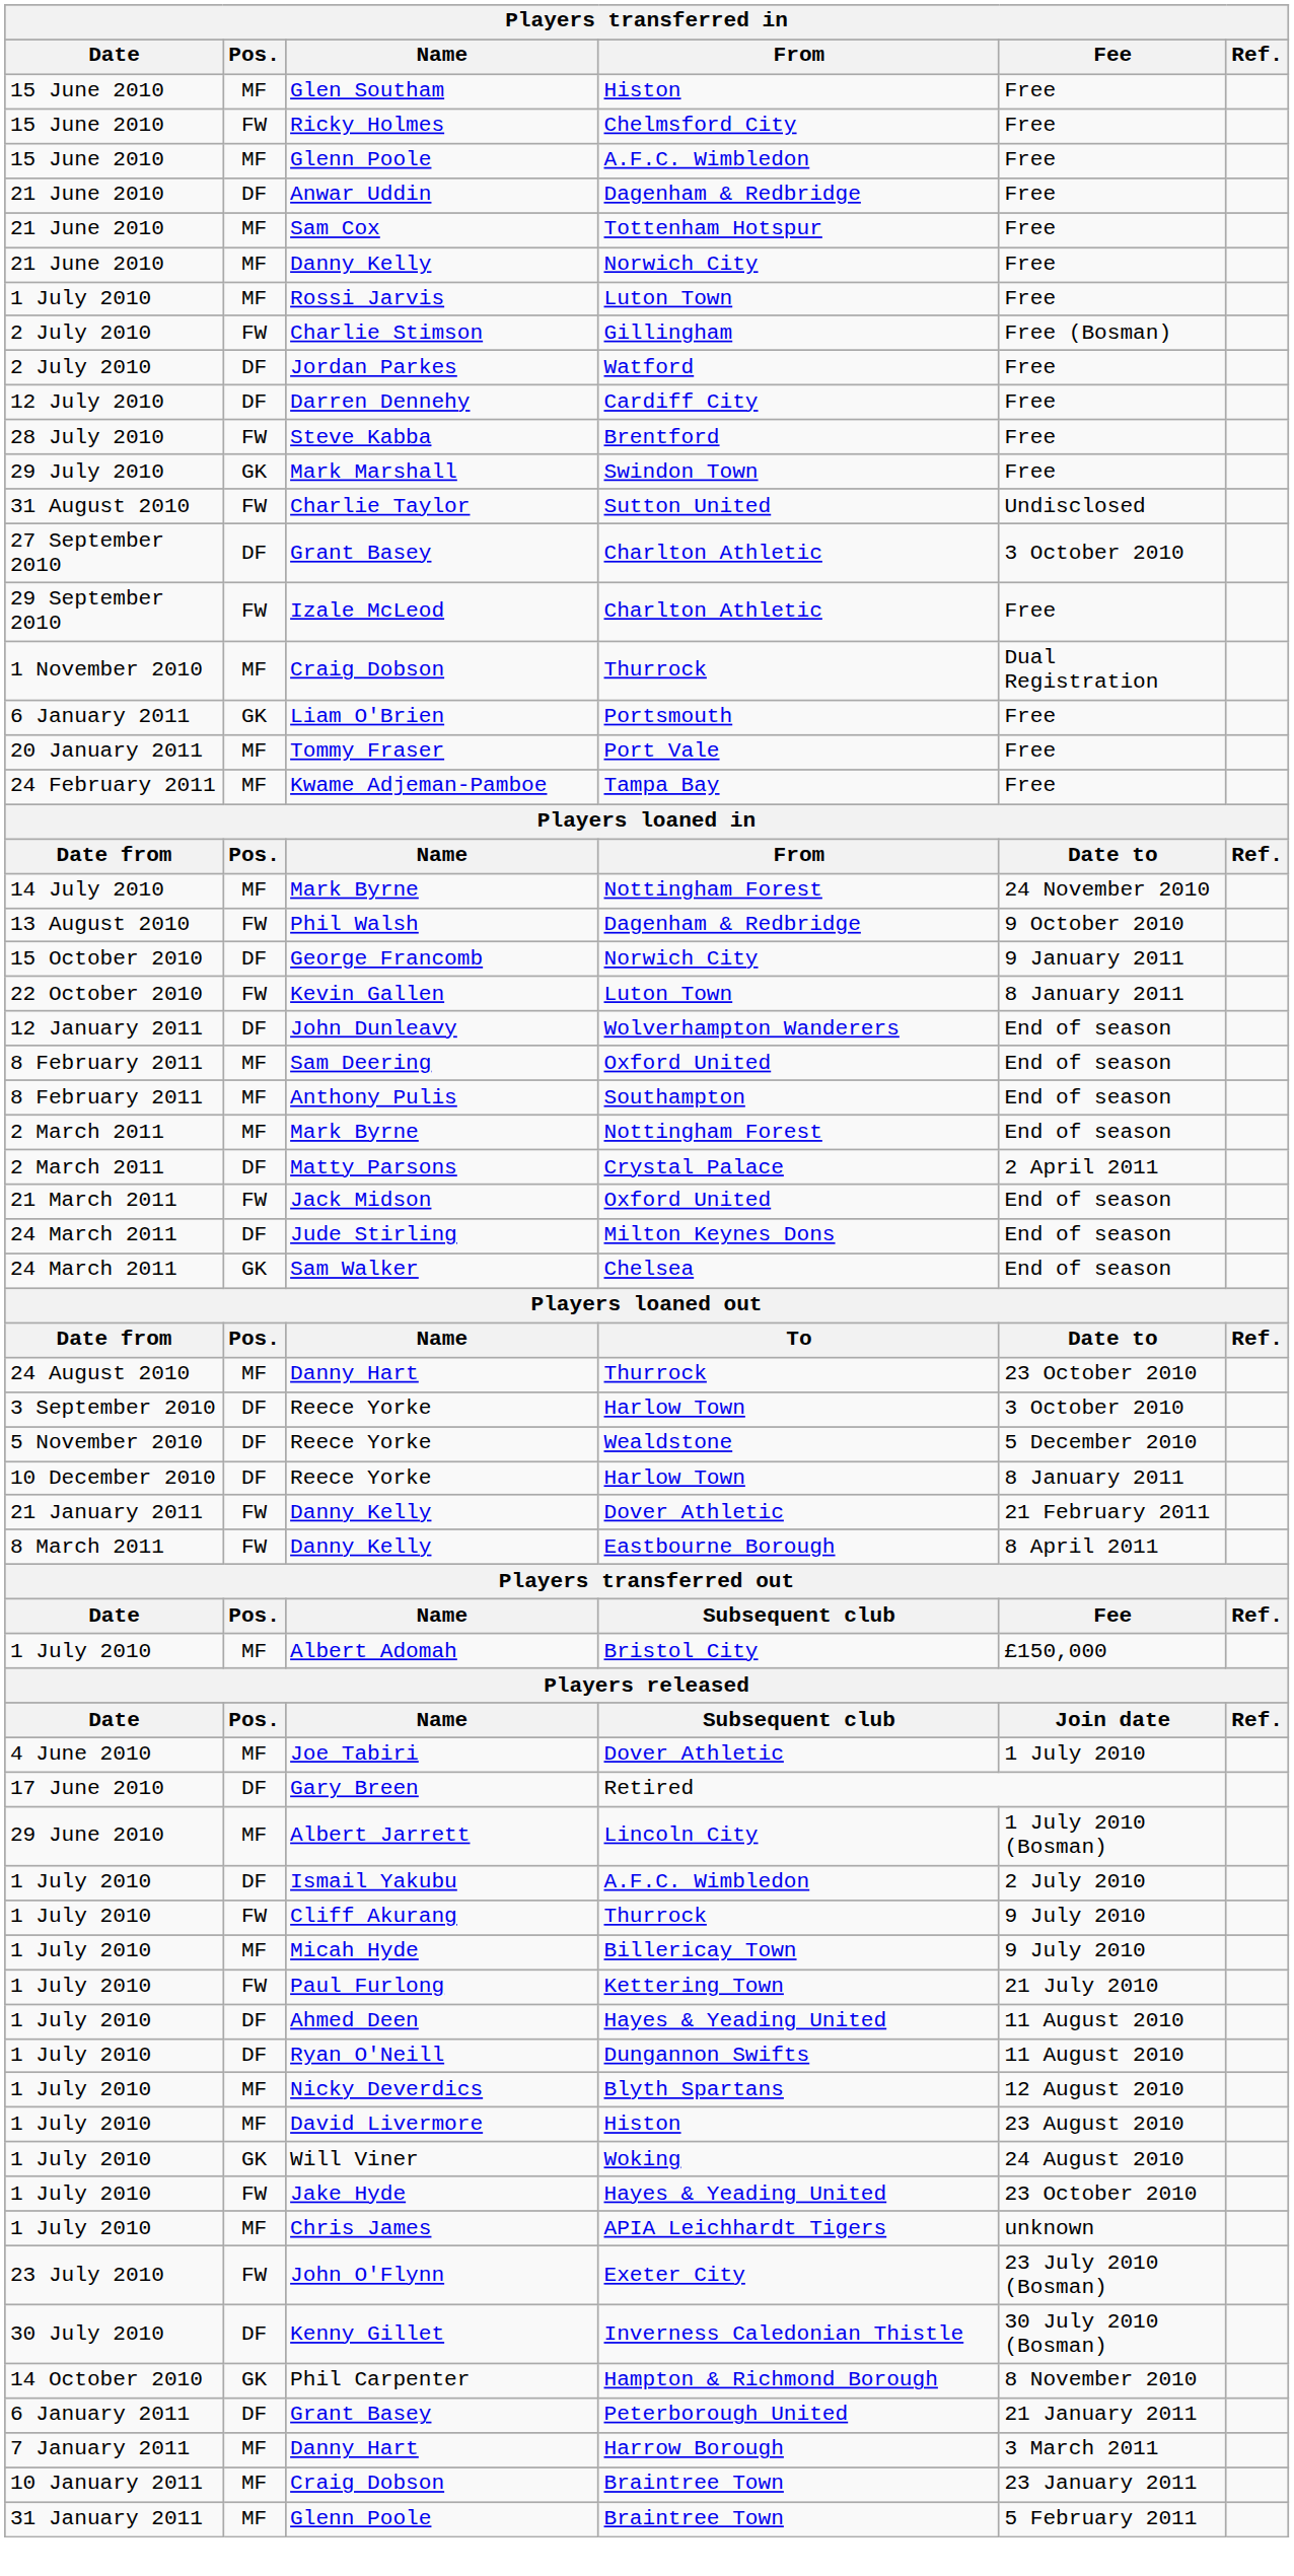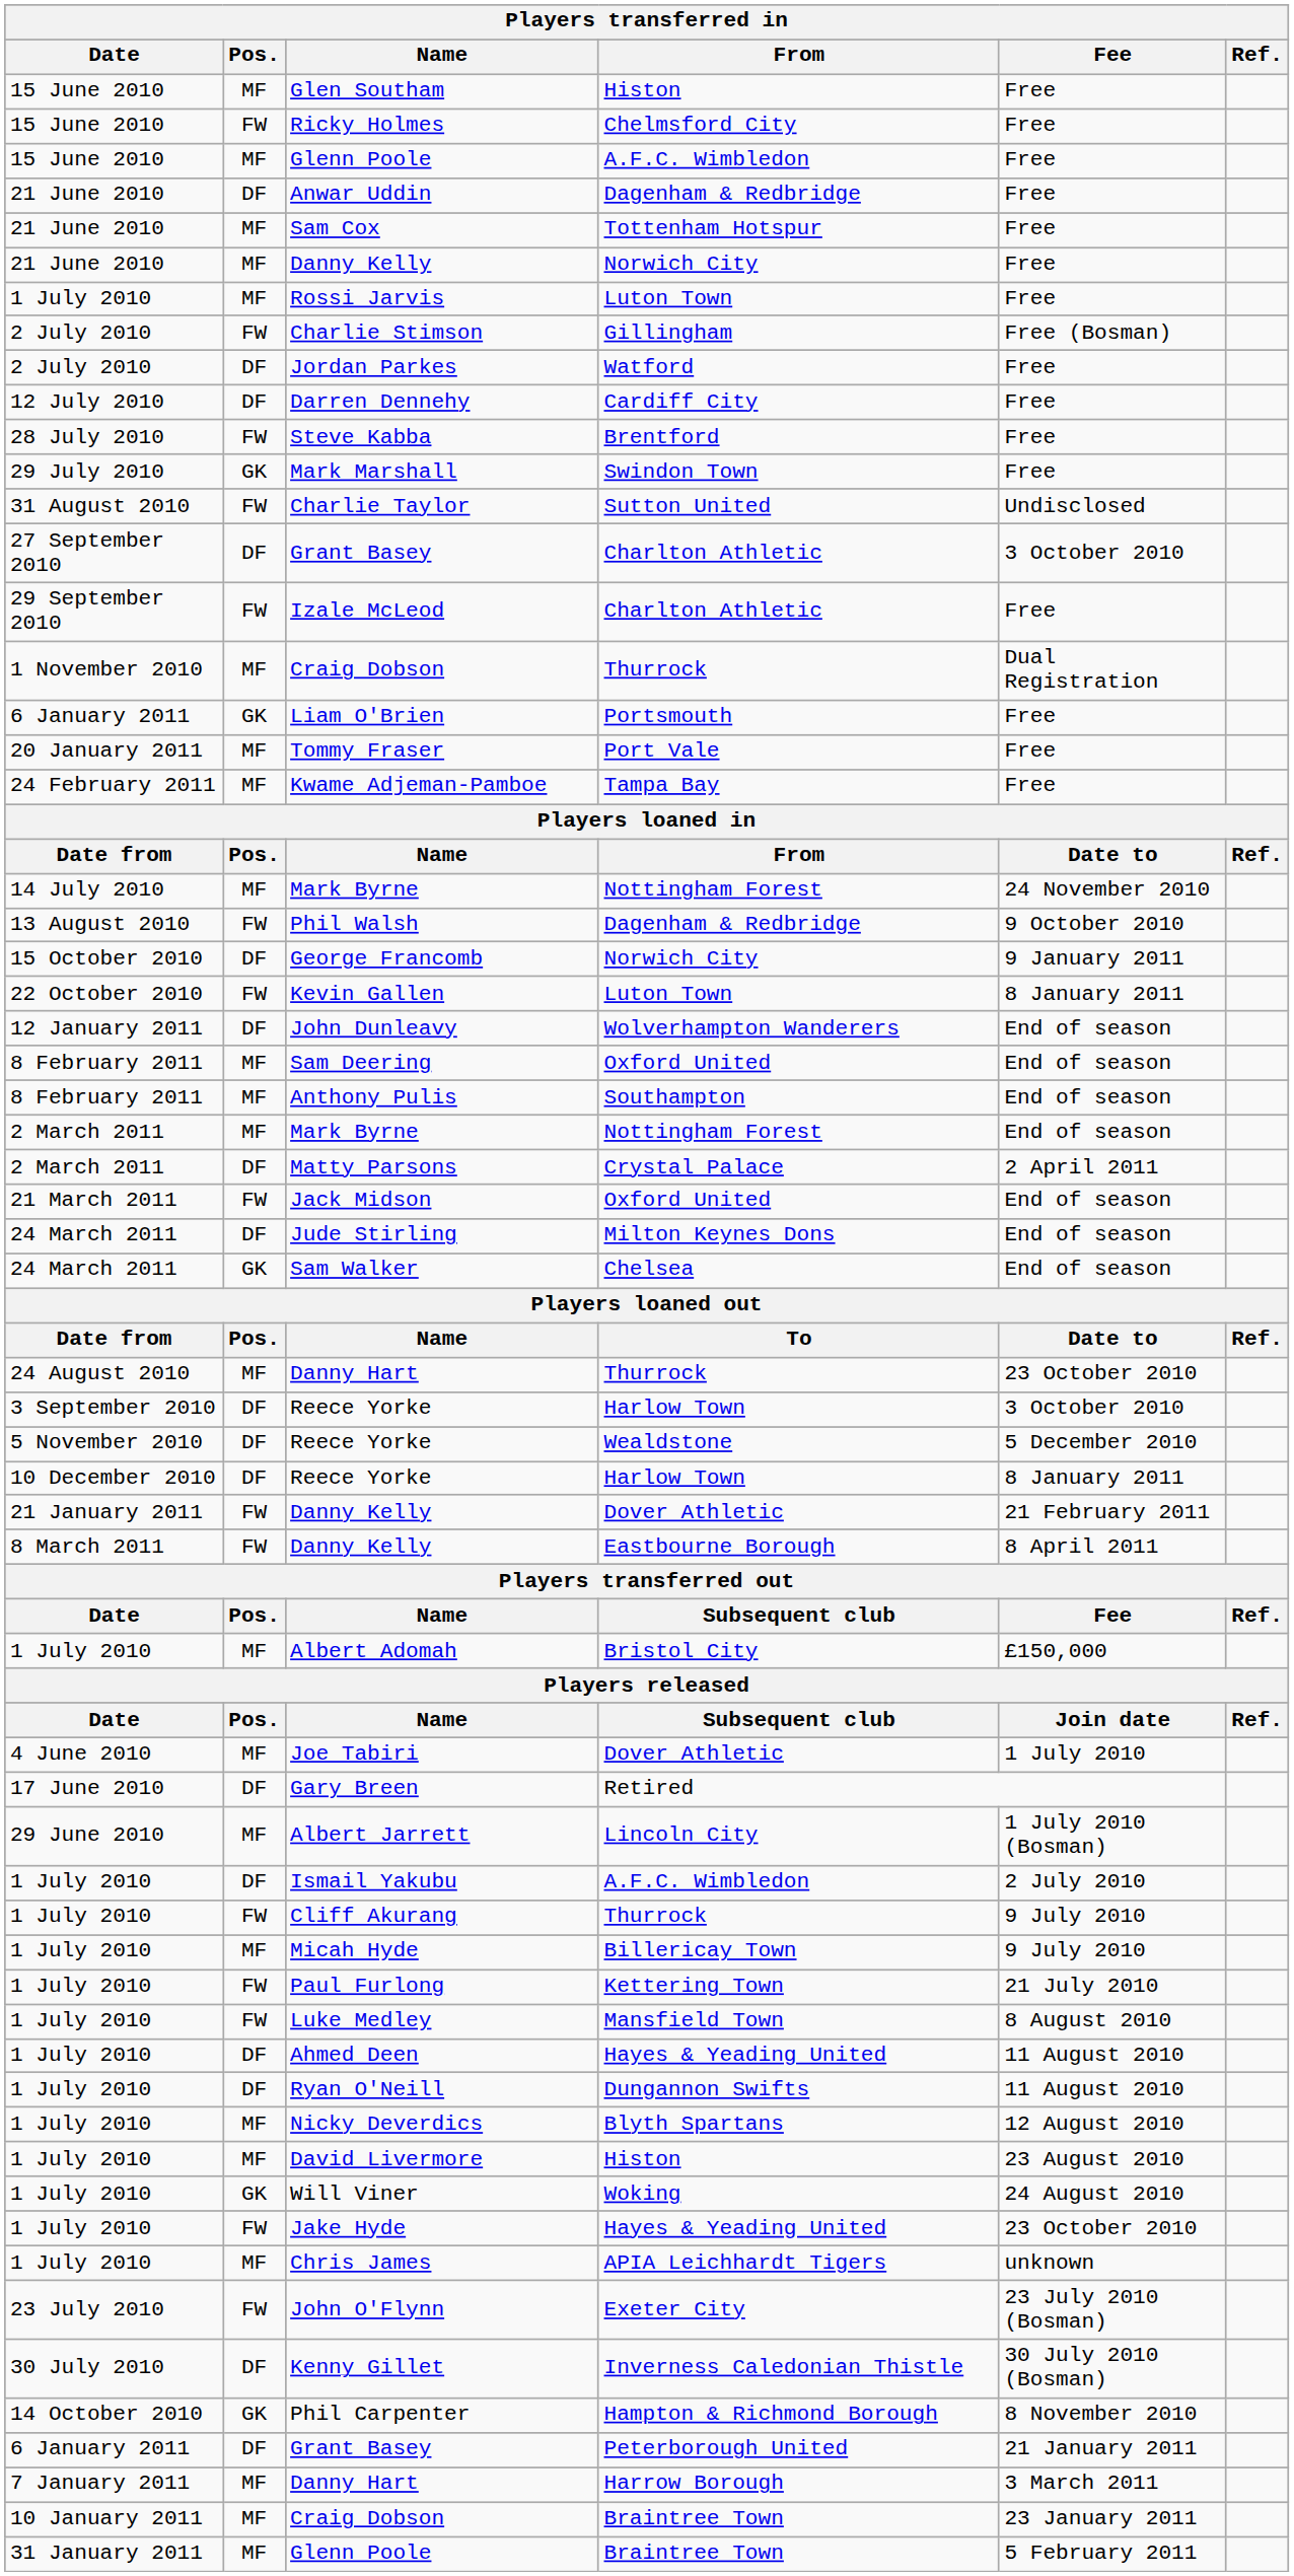+ row: 1 July 2010 | FW | Luke Medley | Mansfield Town | 8 August 2010
